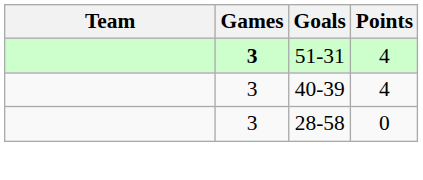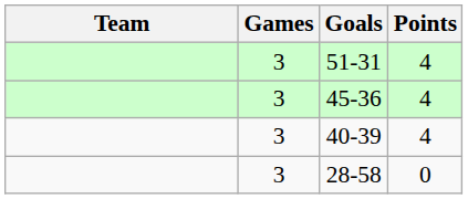51-31 | Games: bold -> normal
+ row: 3 | 45-36 | 4
